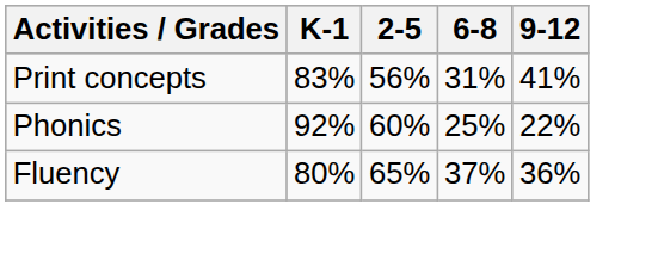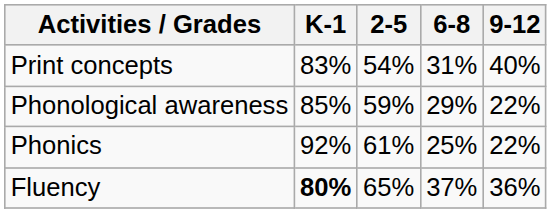Print concepts | 2-5: 56% -> 54%
Print concepts | 9-12: 41% -> 40%
+ row: Phonological awareness | 85% | 59% | 29% | 22%
Phonics | 2-5: 60% -> 61%
Fluency | K-1: normal -> bold
